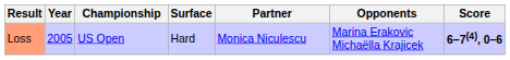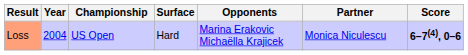columns swapped: Partner <-> Opponents
Loss | Year: 2005 -> 2004
